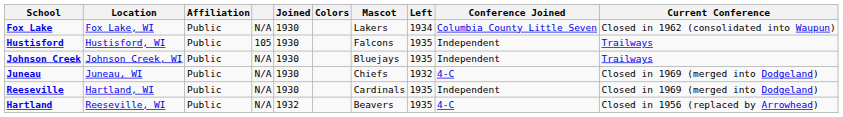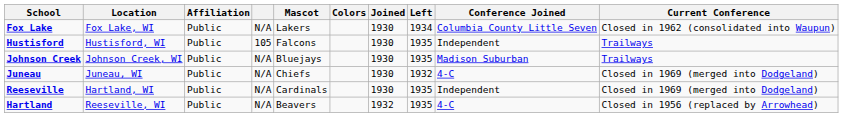columns swapped: Mascot <-> Joined
Johnson Creek | Conference Joined: Independent -> Madison Suburban
